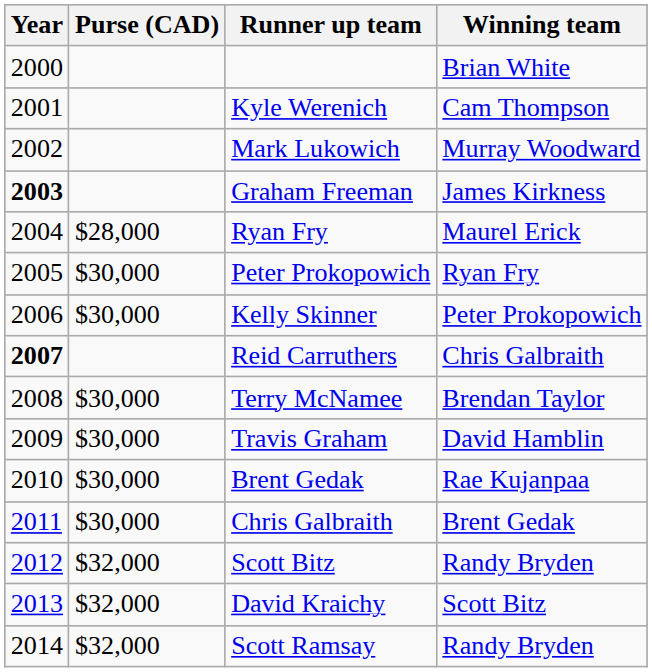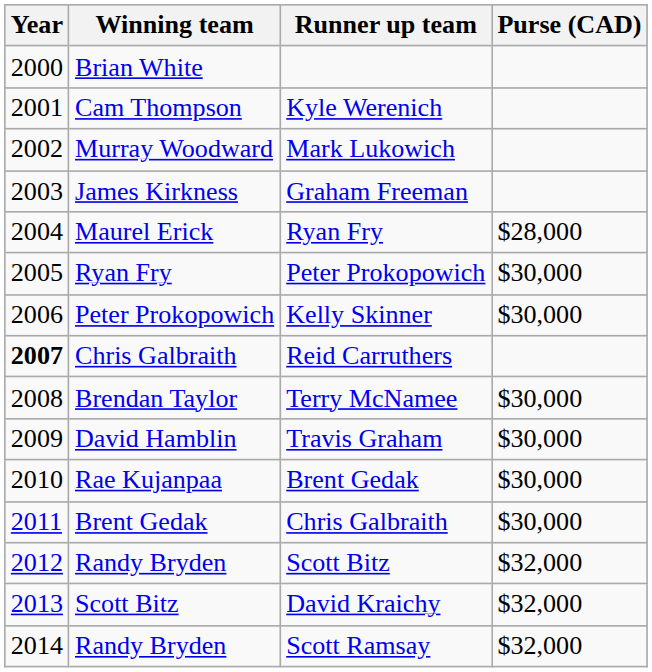columns swapped: Winning team <-> Purse (CAD)
Graham Freeman | Year: bold -> normal
